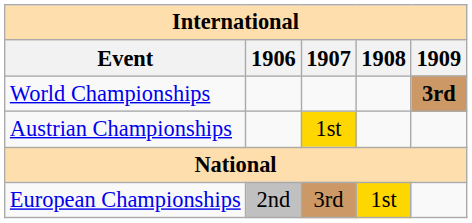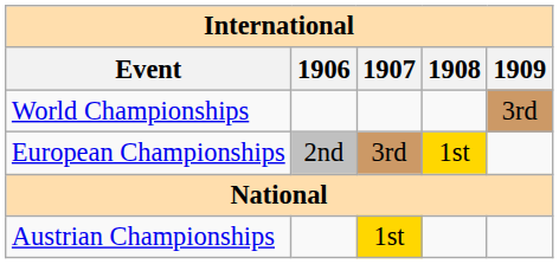World Championships | 1909: bold -> normal
rows swapped: European Championships <-> Austrian Championships
